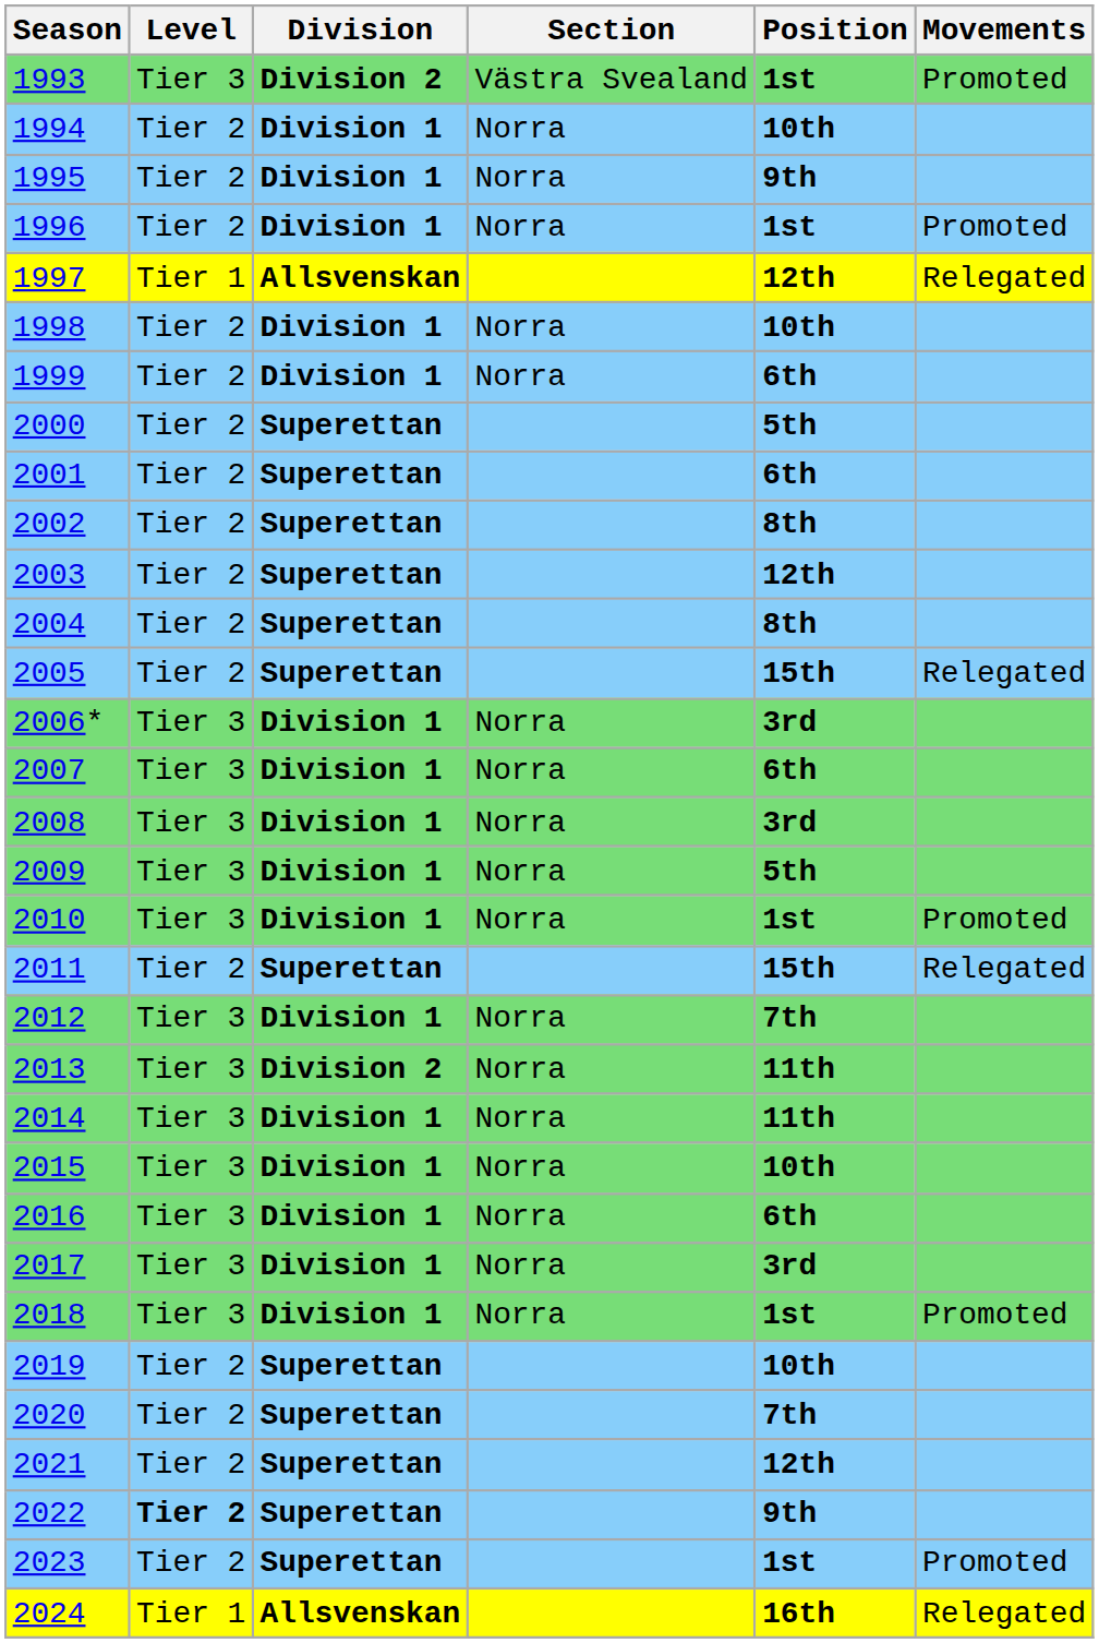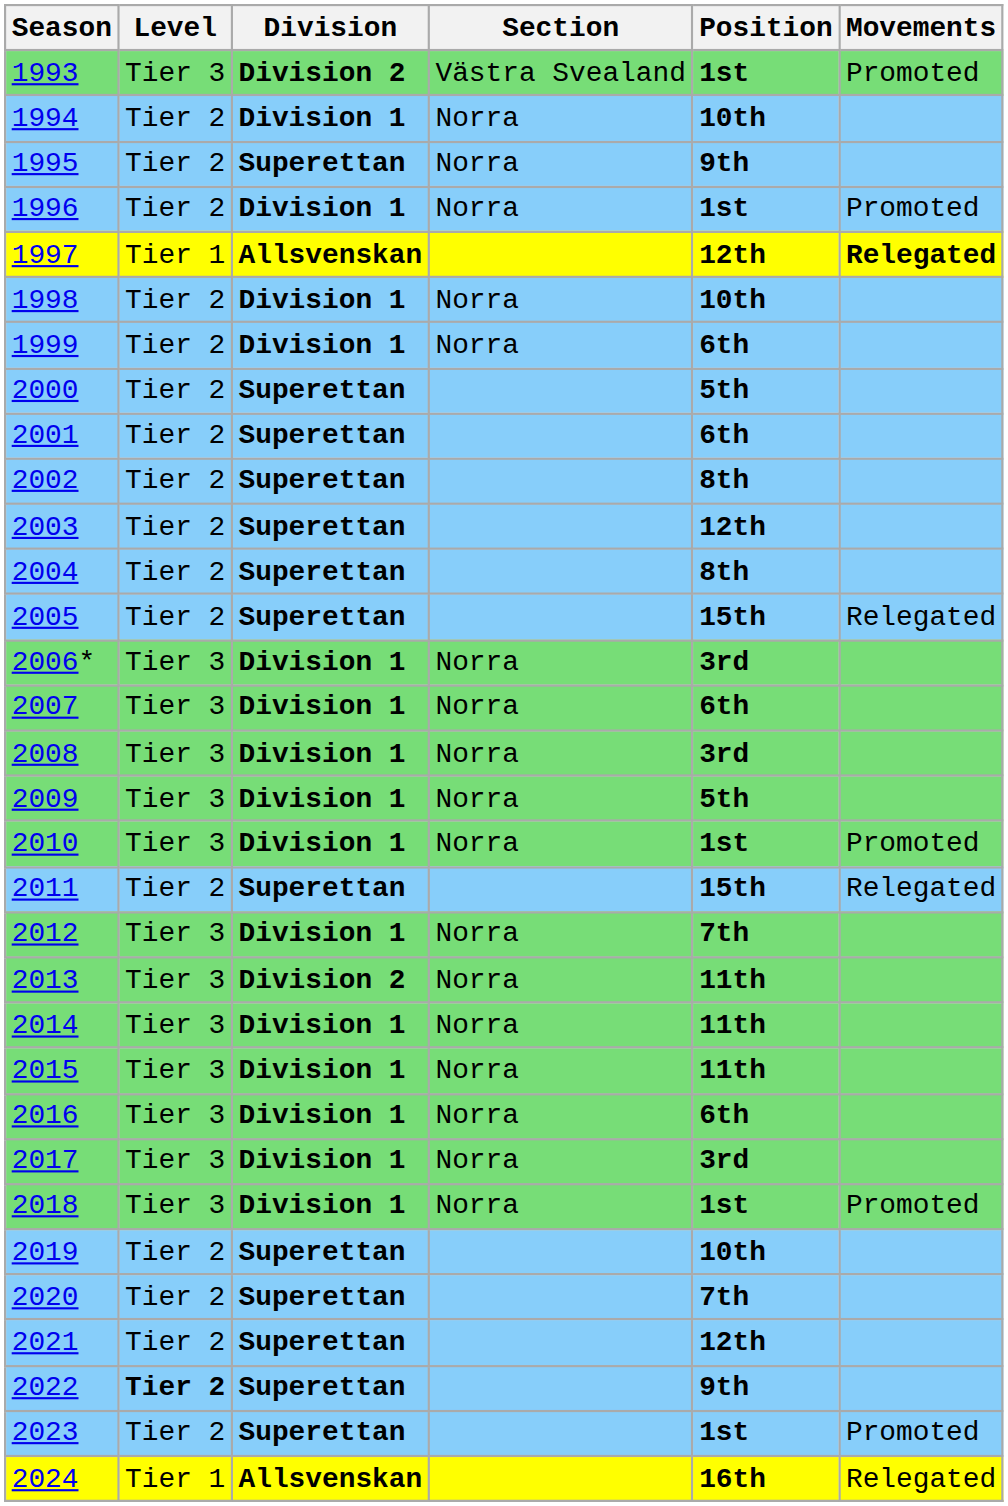1995 | Division: Division 1 -> Superettan
1997 | Movements: normal -> bold
2015 | Position: 10th -> 11th
